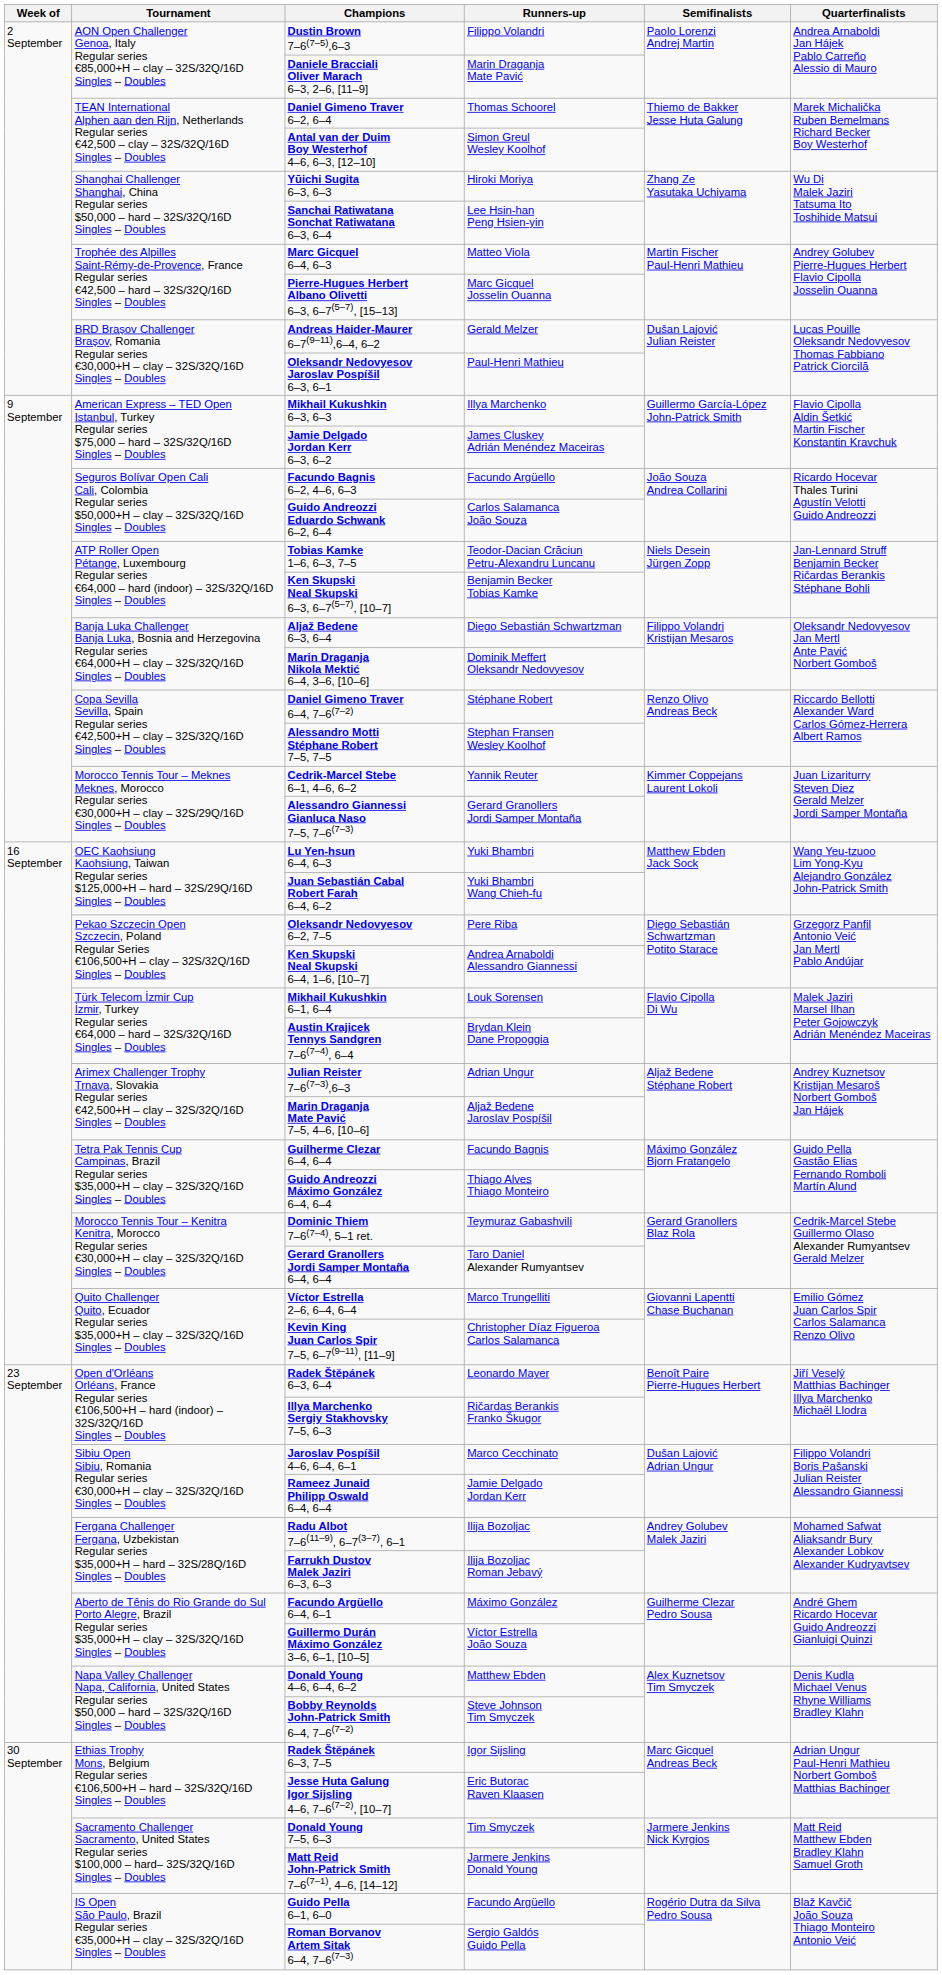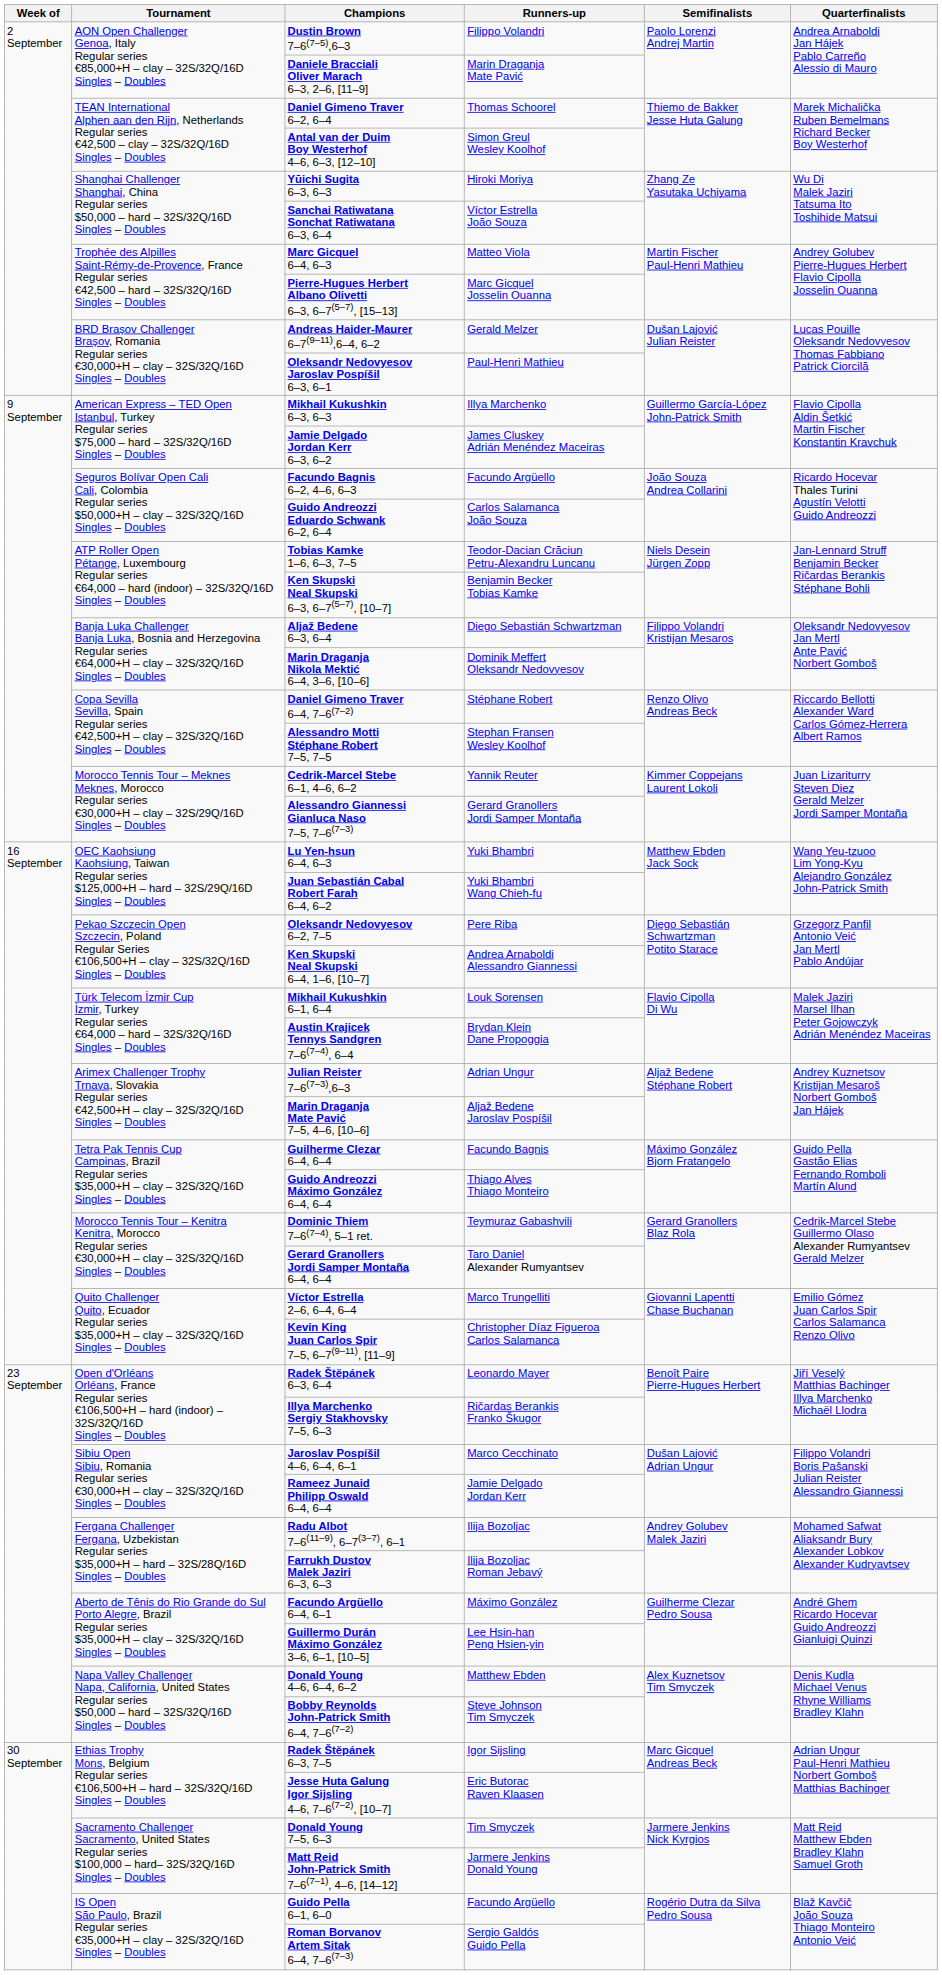Sanchai Ratiwatana Sonchat Ratiwatana 6–3, 6–4 | Runners-up: Lee Hsin-han Peng Hsien-yin -> Víctor Estrella João Souza
Guillermo Durán Máximo González 3–6, 6–1, [10–5] | Runners-up: Víctor Estrella João Souza -> Lee Hsin-han Peng Hsien-yin
